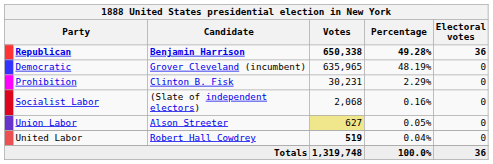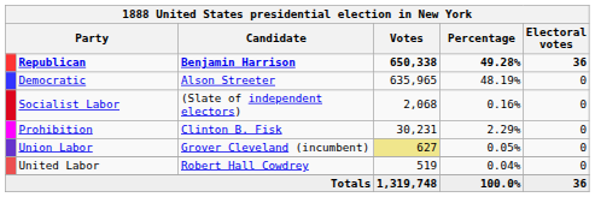Democratic | Candidate: Grover Cleveland (incumbent) -> Alson Streeter
rows swapped: Prohibition <-> Socialist Labor
Union Labor | Candidate: Alson Streeter -> Grover Cleveland (incumbent)
United Labor | Votes: bold -> normal
